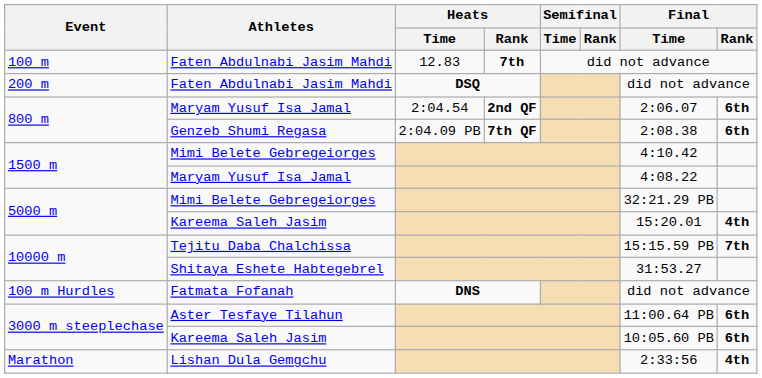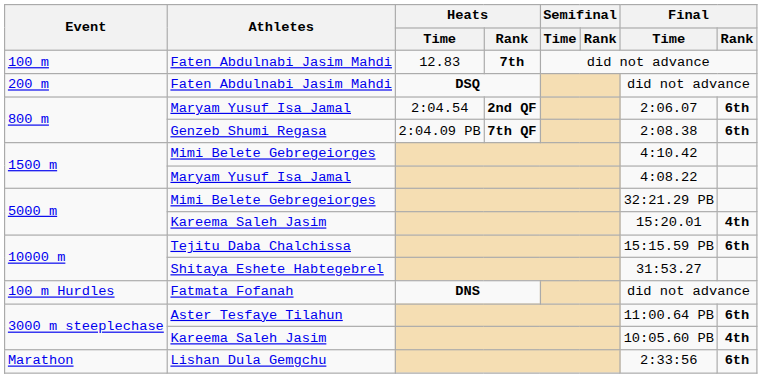Tejitu Daba Chalchissa | Final / Rank: 7th -> 6th
3000 m steeplechase / Kareema Saleh Jasim | Final / Rank: 6th -> 4th
Lishan Dula Gemgchu | Final / Rank: 4th -> 6th
